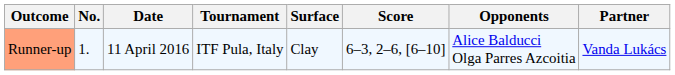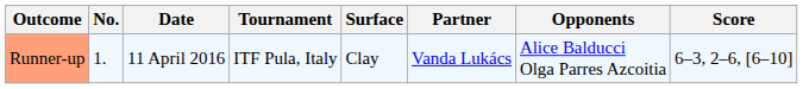columns swapped: Partner <-> Score
